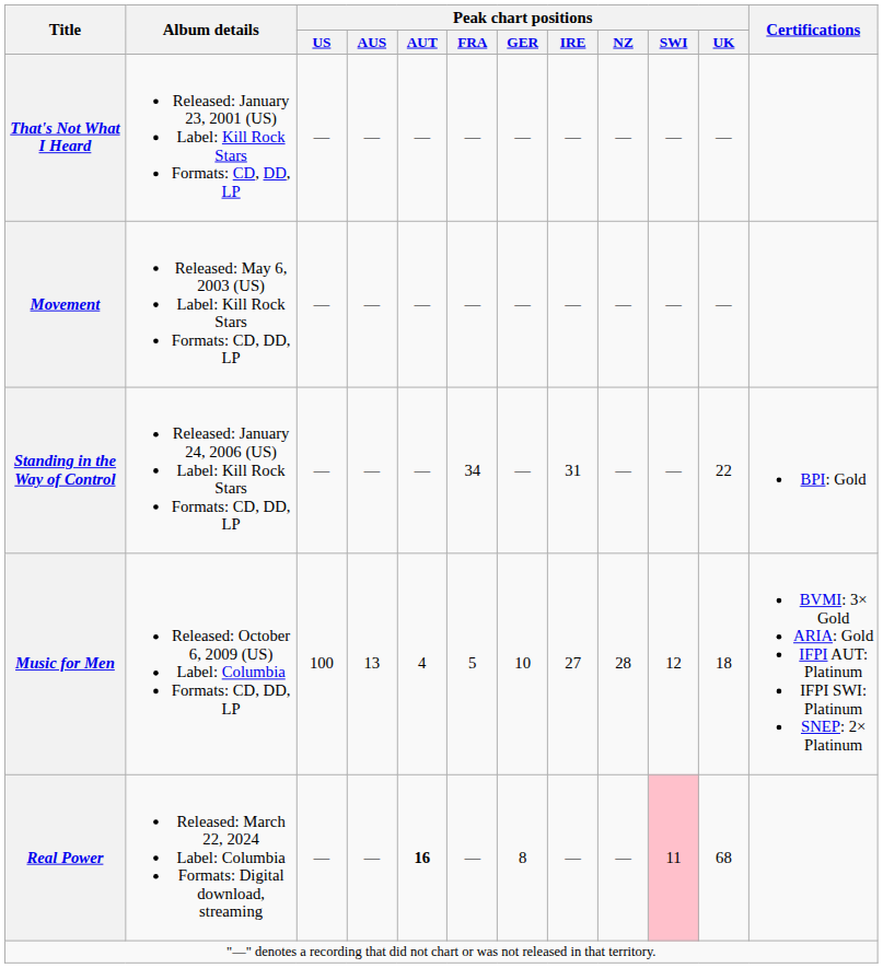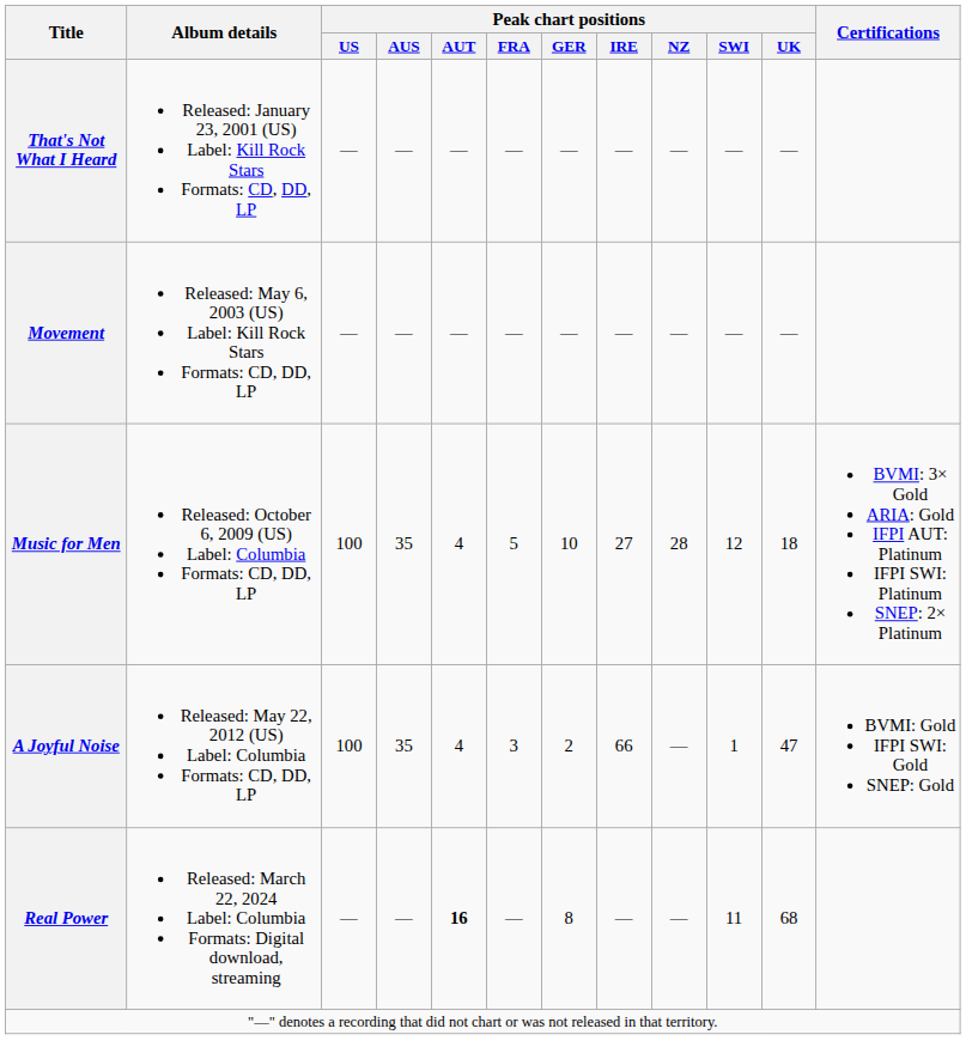- row: Standing in the Way of Control | Released: January 24, 2006 (US) Label: Kill Rock Stars Formats: CD, DD, LP | — | — | — | 34 | — | 31 | — | — | 22 | BPI: Gold
Music for Men | Peak chart positions / AUS: 13 -> 35
+ row: A Joyful Noise | Released: May 22, 2012 (US) Label: Columbia Formats: CD, DD, LP | 100 | 35 | 4 | 3 | 2 | 66 | — | 1 | 47 | BVMI: Gold IFPI SWI: Gold SNEP: Gold
Real Power | Peak chart positions / SWI: pink background -> no background
